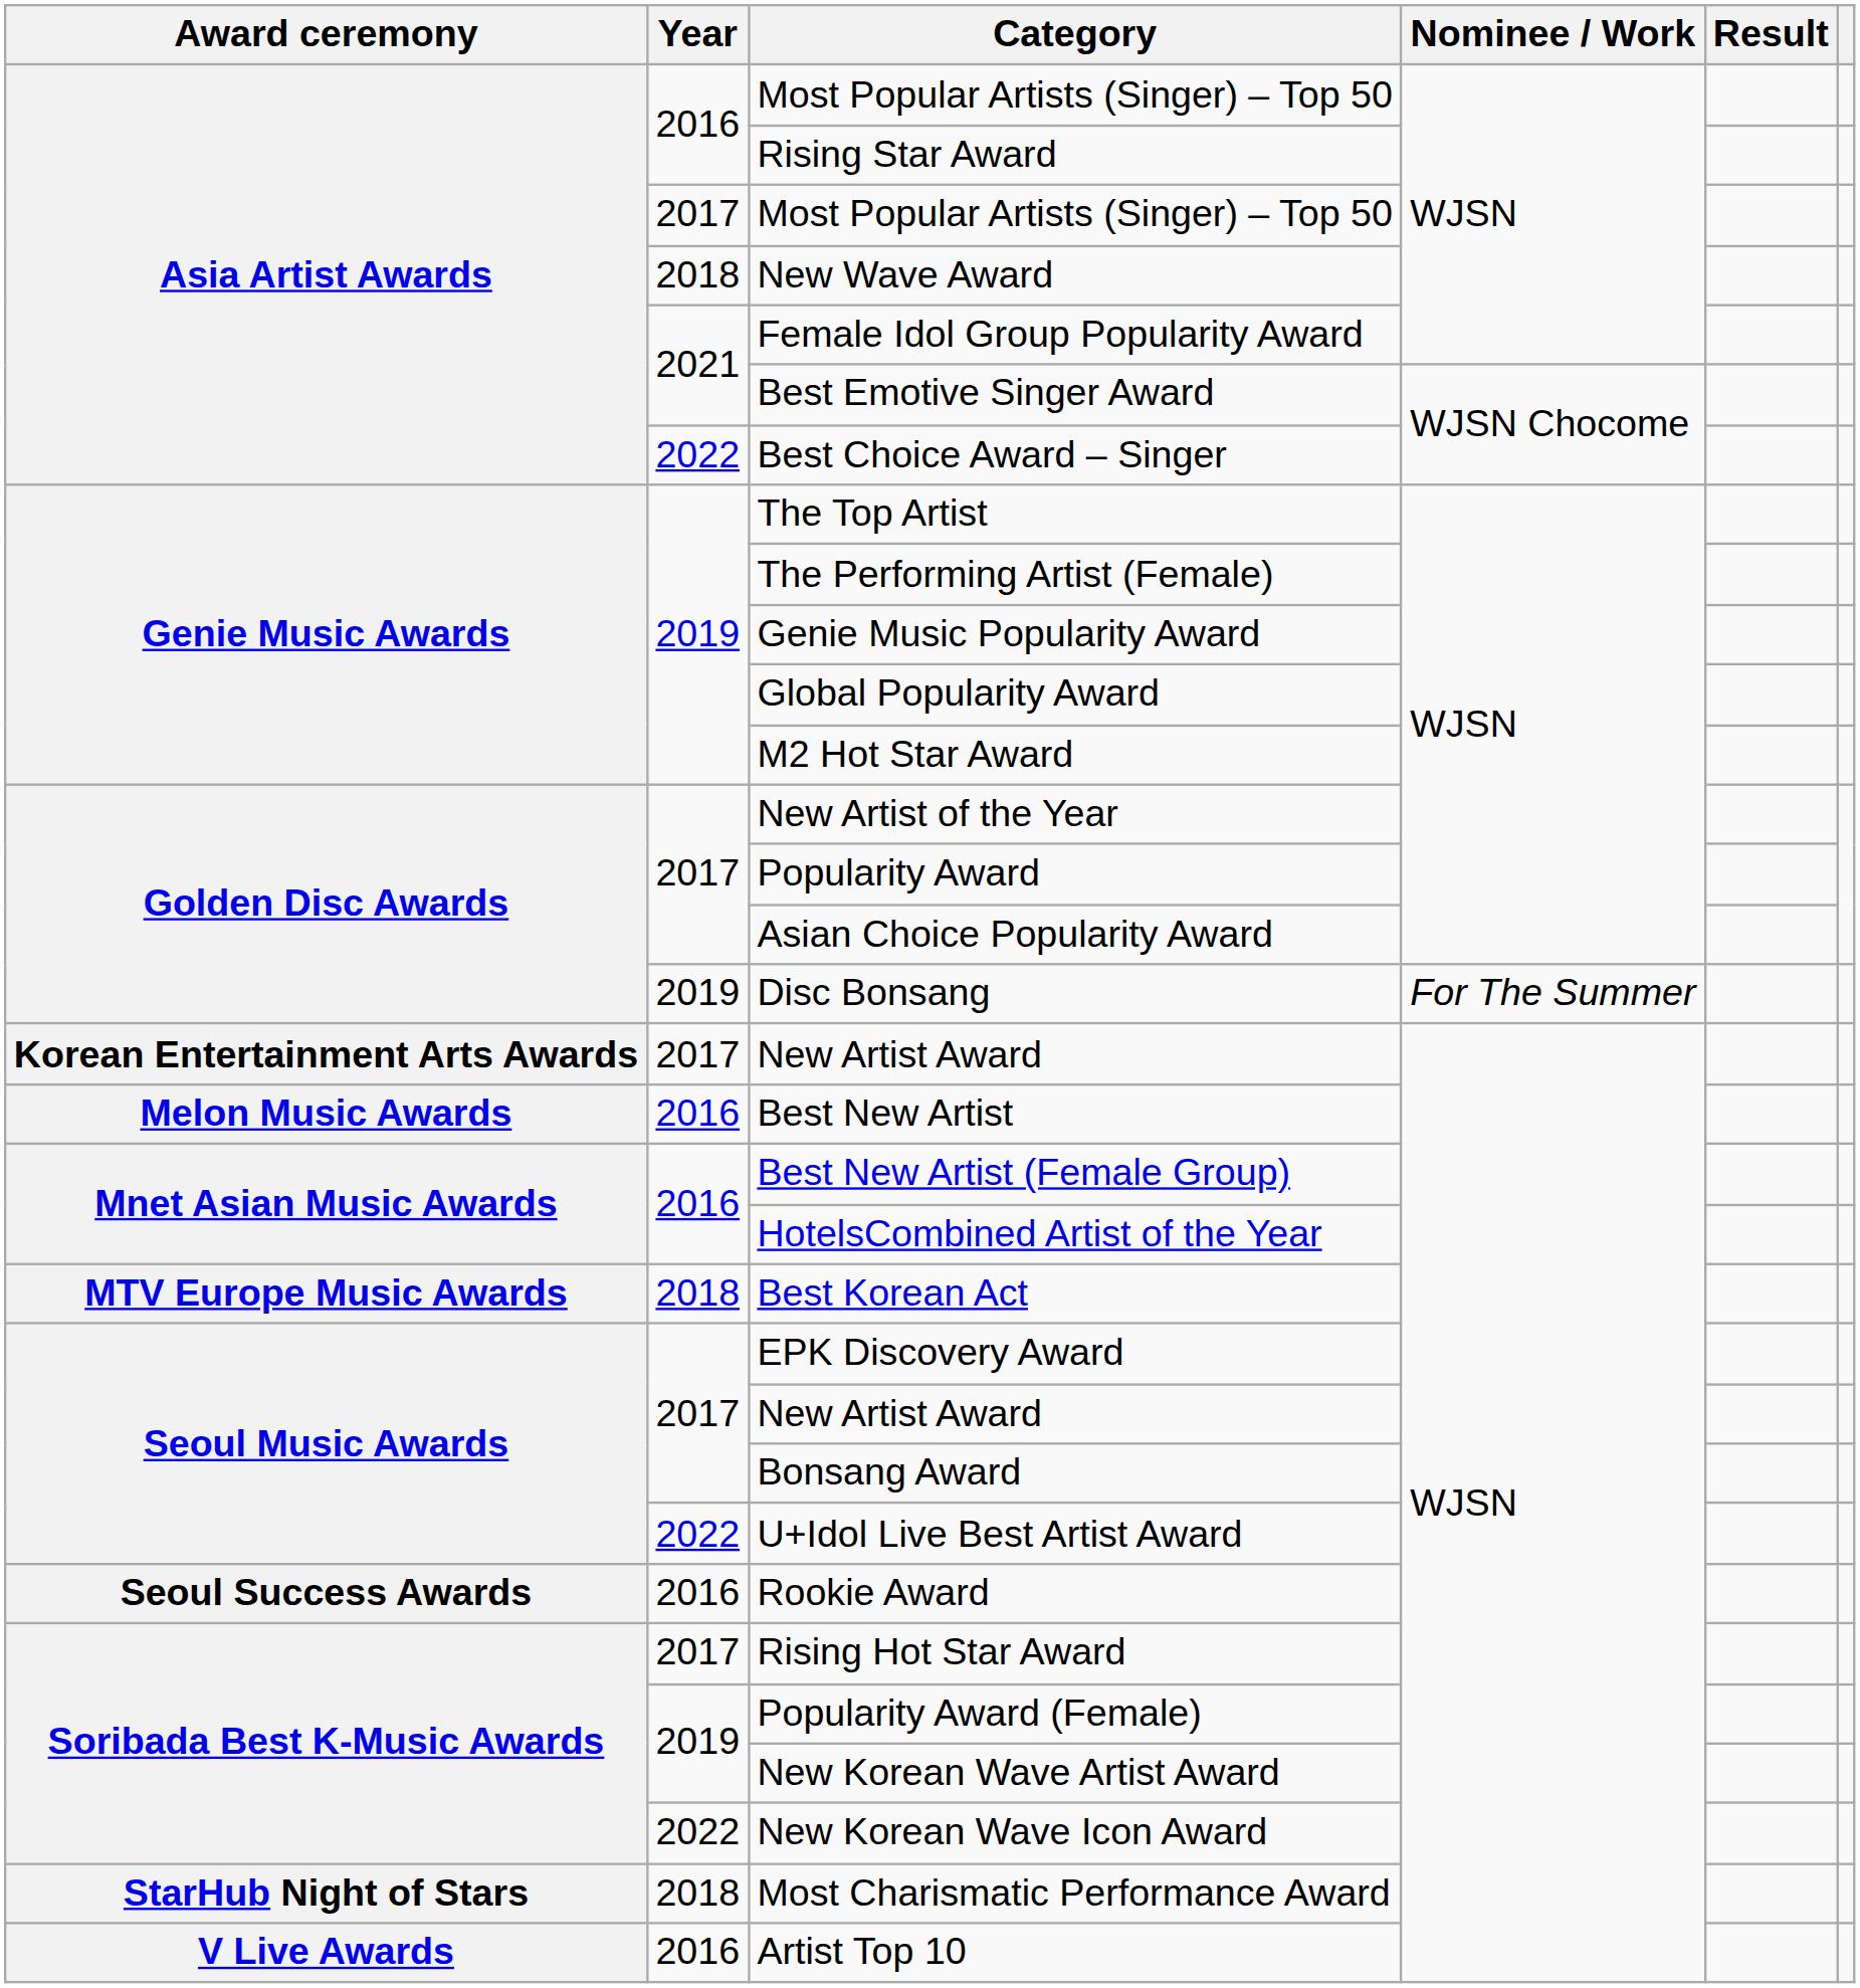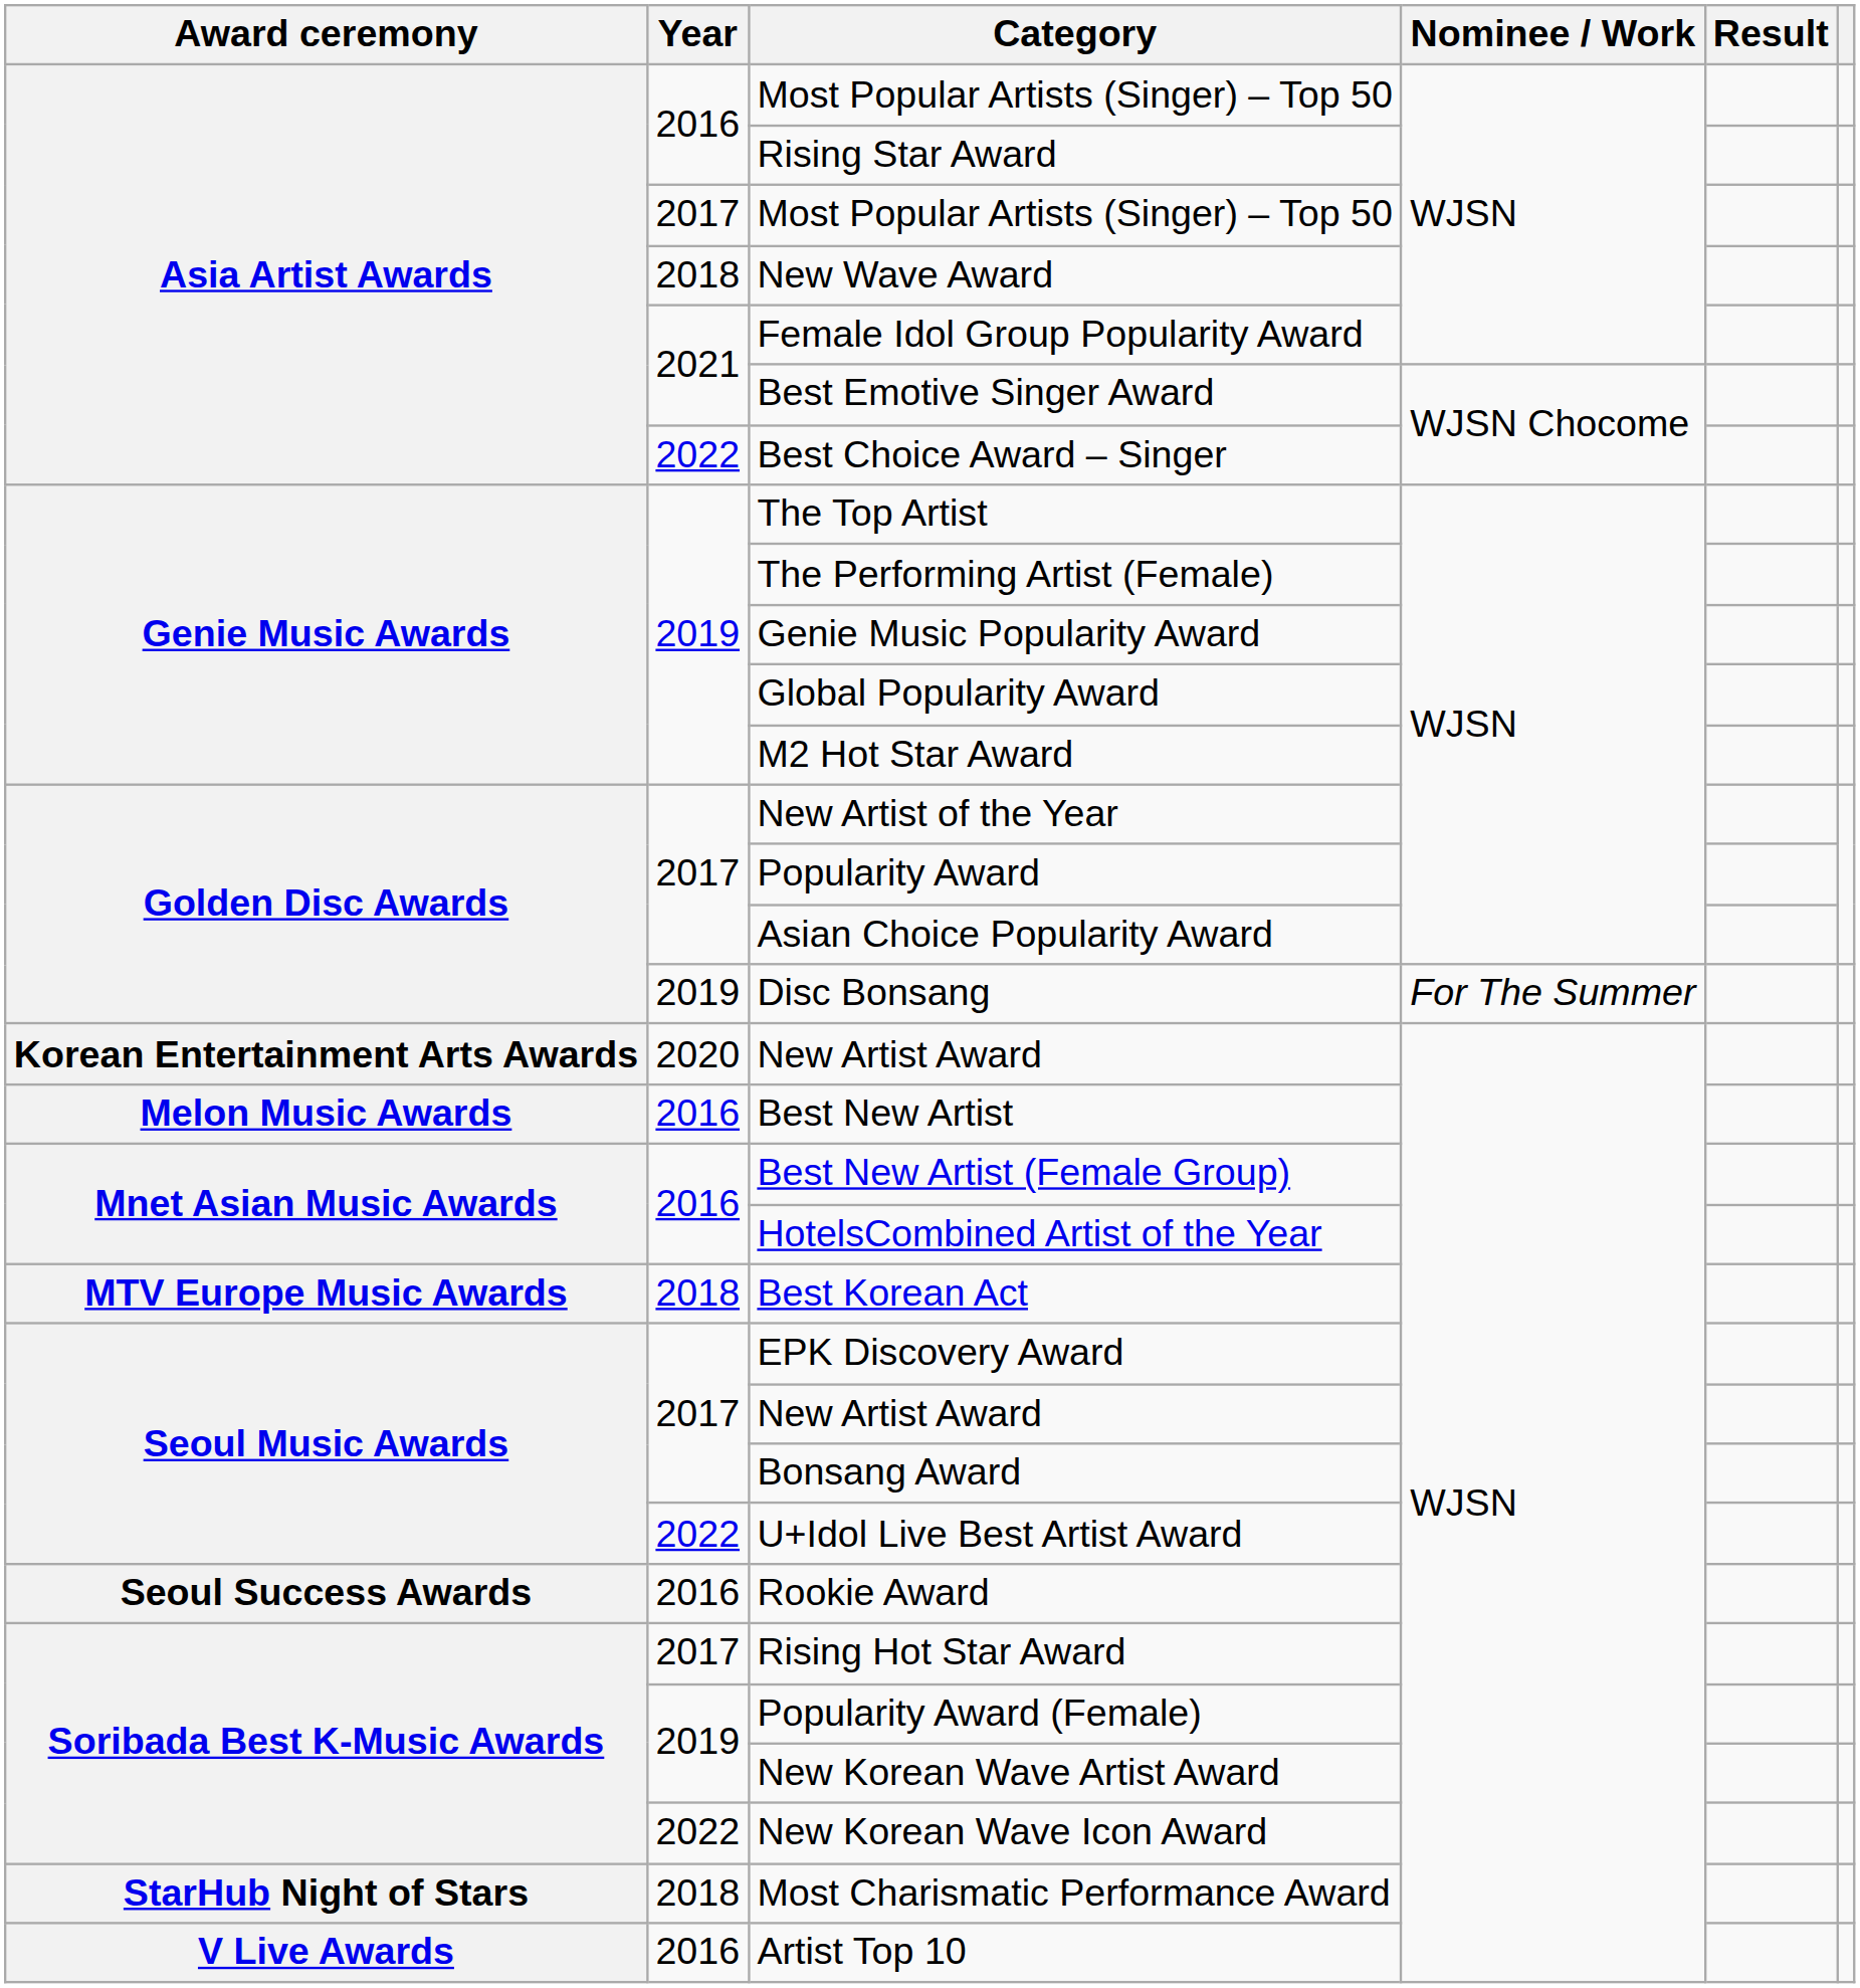Korean Entertainment Arts Awards / New Artist Award | Year: 2017 -> 2020
